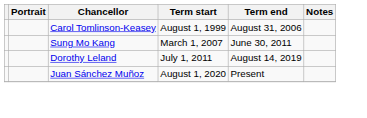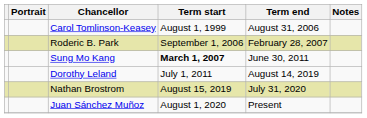+ row: Roderic B. Park | September 1, 2006 | February 28, 2007
Sung Mo Kang | Term start: normal -> bold
+ row: Nathan Brostrom | August 15, 2019 | July 31, 2020
